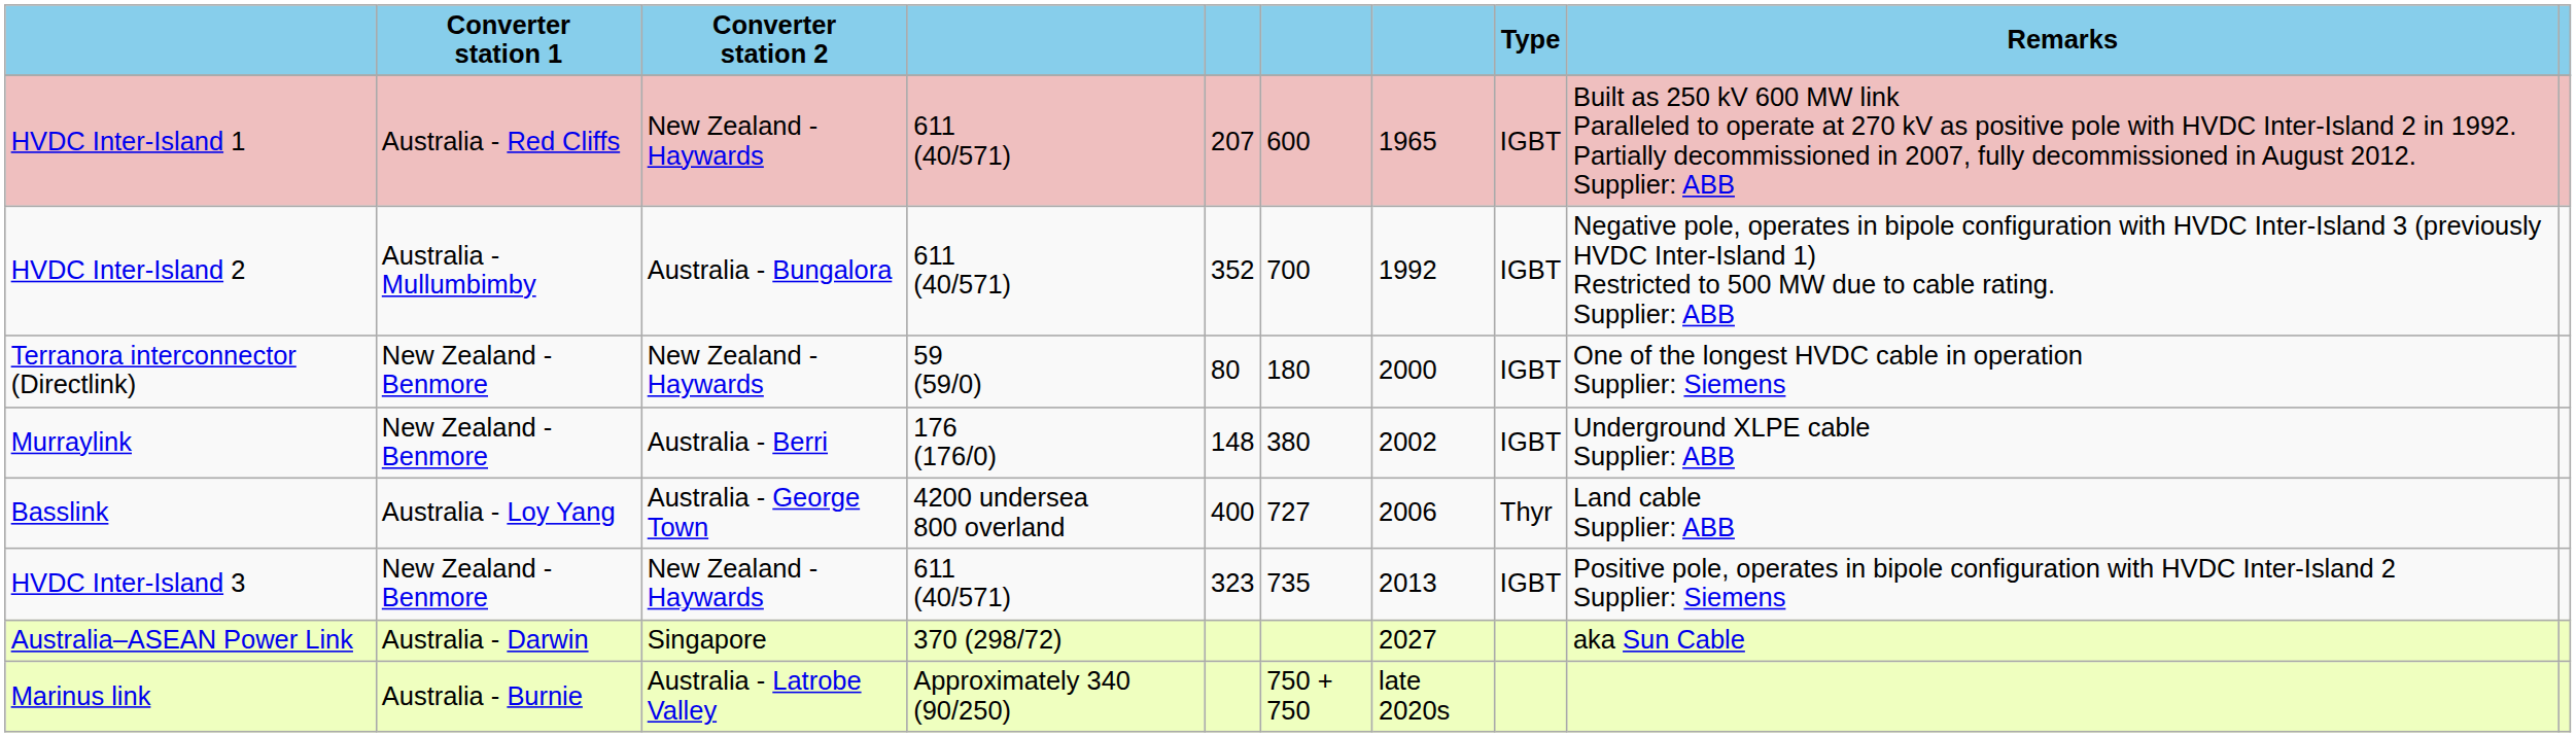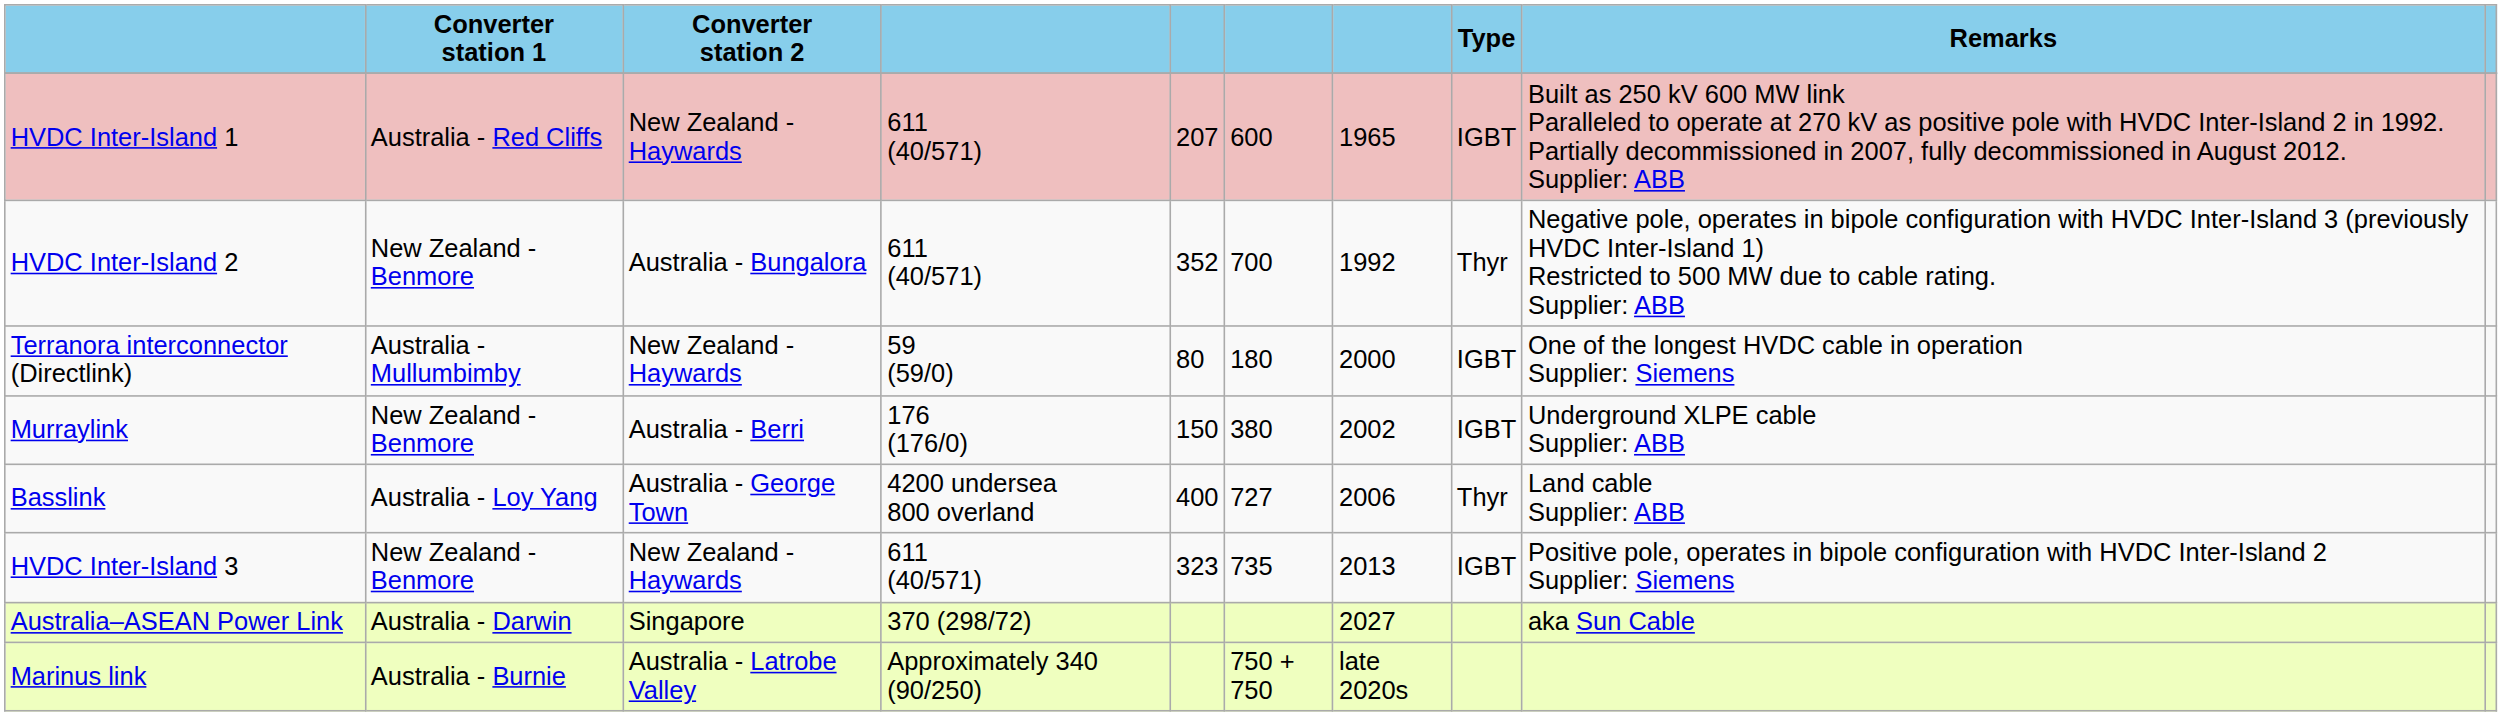HVDC Inter-Island 2 | Converter station 1: Australia - Mullumbimby -> New Zealand - Benmore
HVDC Inter-Island 2 | Type: IGBT -> Thyr
Terranora interconnector (Directlink) | Converter station 1: New Zealand - Benmore -> Australia - Mullumbimby
Murraylink | column 5: 148 -> 150
